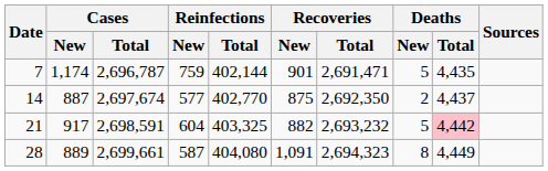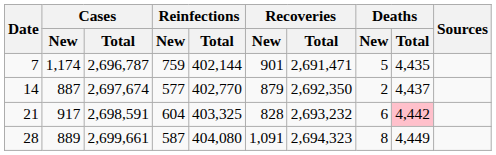14 | Recoveries / New: 875 -> 879
21 | Recoveries / New: 882 -> 828
21 | Deaths / New: 5 -> 6
